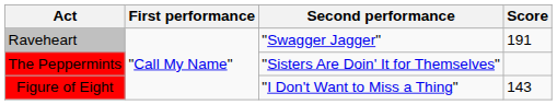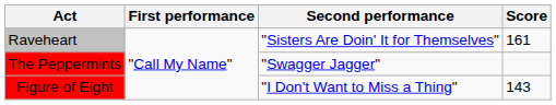Raveheart | Second performance: "Swagger Jagger" -> "Sisters Are Doin' It for Themselves"
Raveheart | Score: 191 -> 161
The Peppermints | Second performance: "Sisters Are Doin' It for Themselves" -> "Swagger Jagger"
